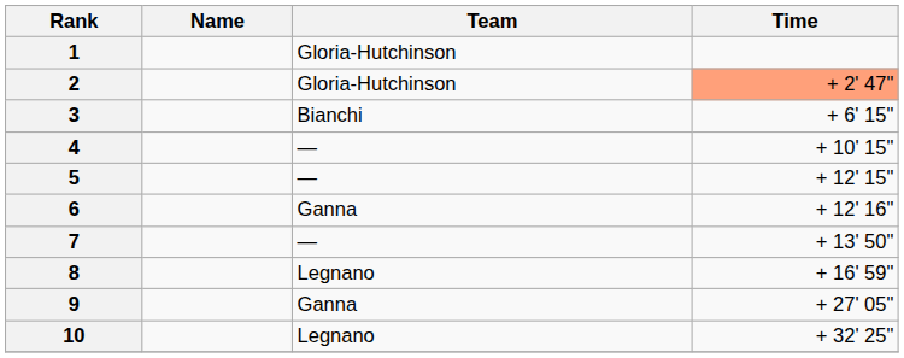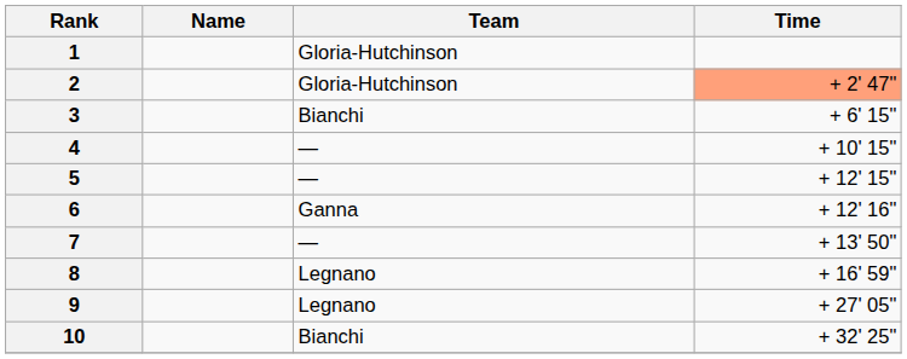9 | Team: Ganna -> Legnano
10 | Team: Legnano -> Bianchi
